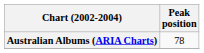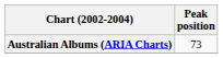Australian Albums (ARIA Charts) | Peak position: 78 -> 73
